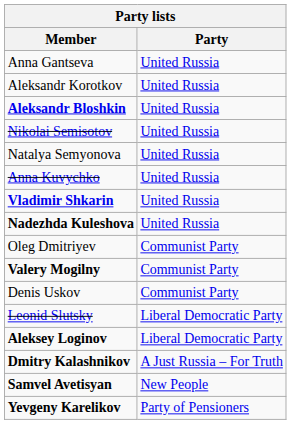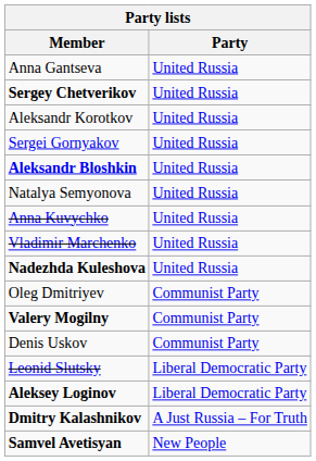+ row: Sergey Chetverikov | United Russia
+ row: Sergei Gornyakov | United Russia
- row: Nikolai Semisotov | United Russia
+ row: Vladimir Marchenko | United Russia
- row: Vladimir Shkarin | United Russia
- row: Yevgeny Karelikov | Party of Pensioners
